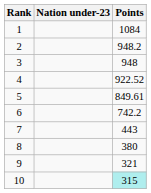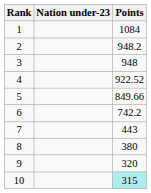5 | Points: 849.61 -> 849.66
9 | Points: 321 -> 320
